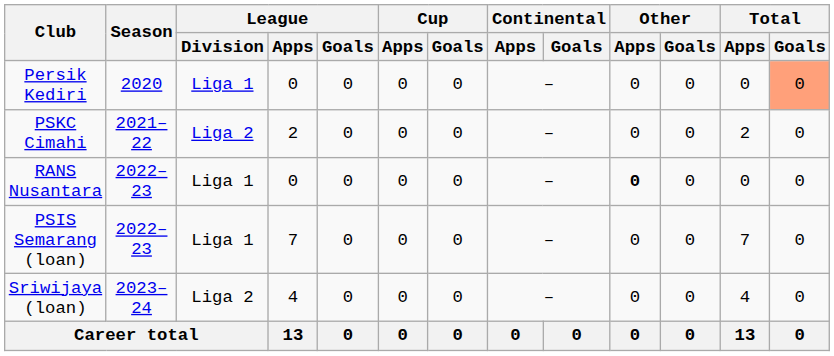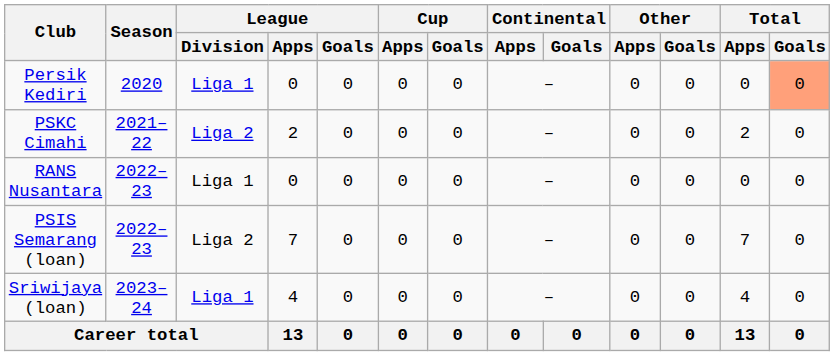RANS Nusantara | Other / Apps: bold -> normal
PSIS Semarang (loan) | League / Division: Liga 1 -> Liga 2
Sriwijaya (loan) | League / Division: Liga 2 -> Liga 1
